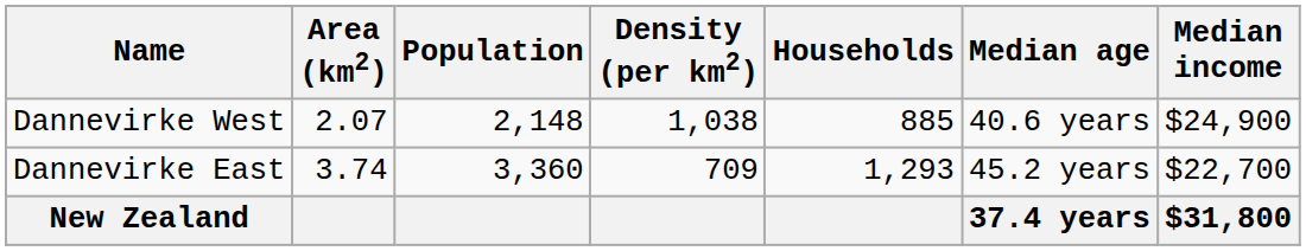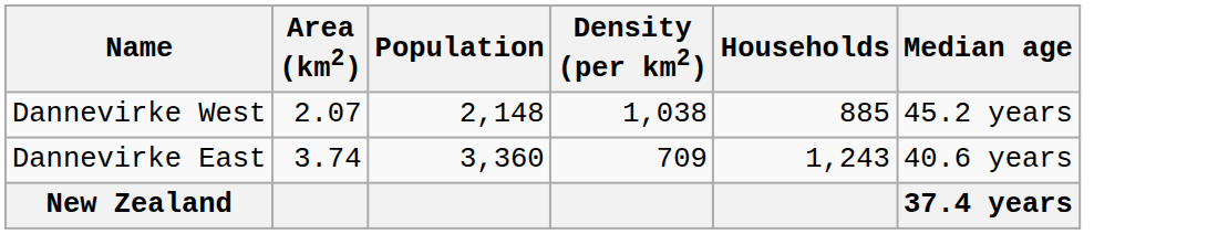- column: Median income | $24,900 | $22,700 | $31,800
Dannevirke West | Median age: 40.6 years -> 45.2 years
Dannevirke East | Households: 1,293 -> 1,243
Dannevirke East | Median age: 45.2 years -> 40.6 years
